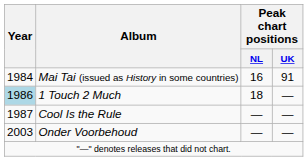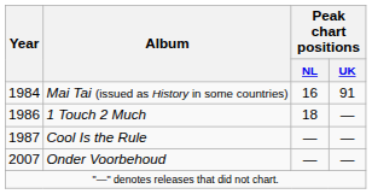1 Touch 2 Much | Year: lightblue background -> no background
Onder Voorbehoud | Year: 2003 -> 2007
